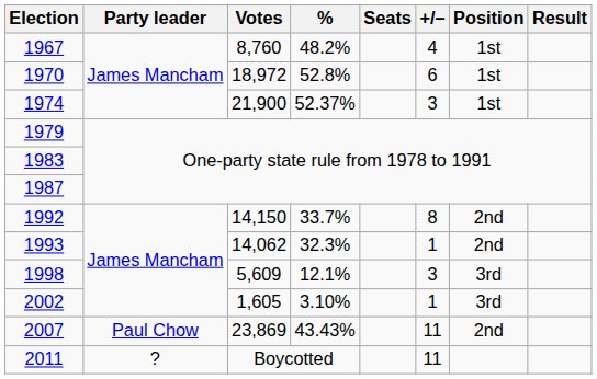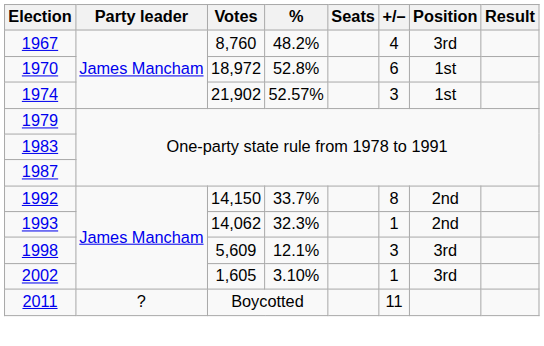1967 | Position: 1st -> 3rd
1974 | Votes: 21,900 -> 21,902
1974 | %: 52.37% -> 52.57%
- row: 2007 | Paul Chow | 23,869 | 43.43% | 11 | 2nd
